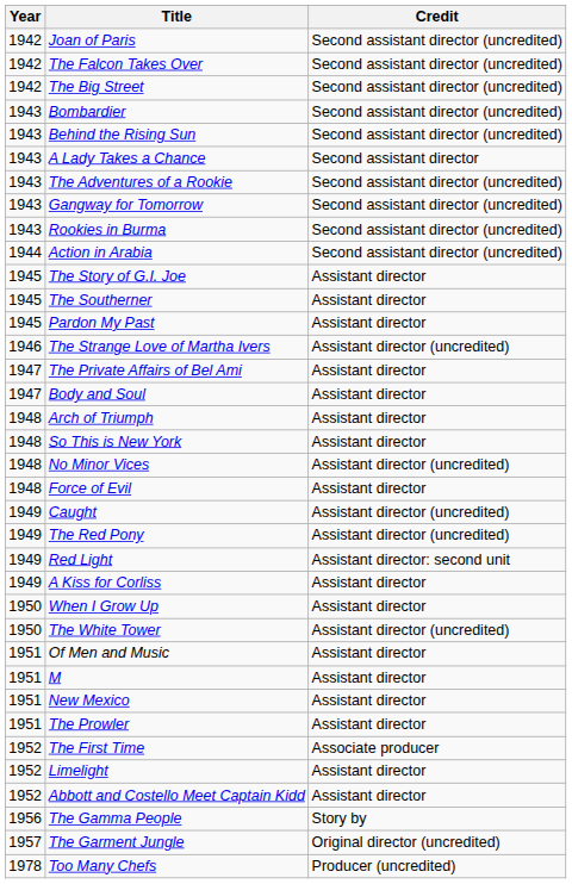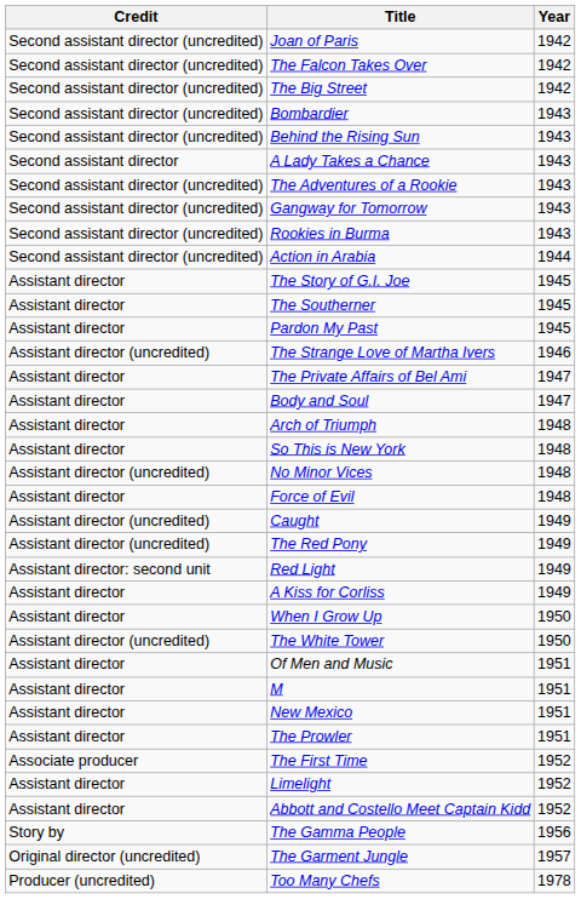columns swapped: Year <-> Credit
